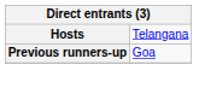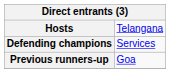+ row: Defending champions | Services
